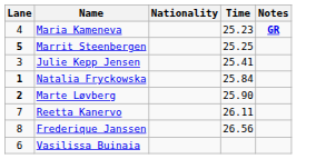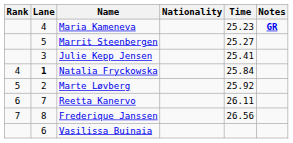+ column: Rank | 4 | 5 | 6 | 7
Marrit Steenbergen | Lane: bold -> normal
Marrit Steenbergen | Time: 25.25 -> 25.27
Marte Løvberg | Lane: bold -> normal
Marte Løvberg | Time: 25.90 -> 25.92
